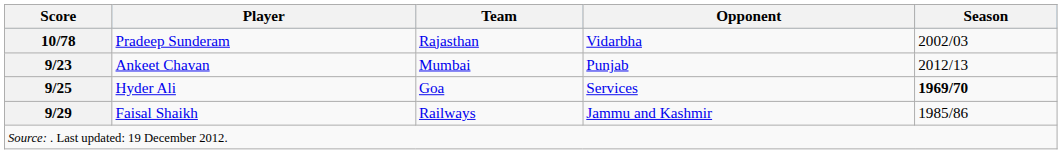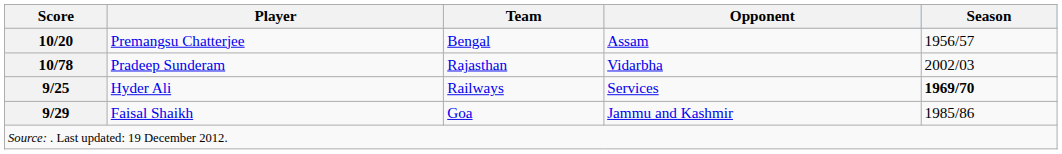+ row: 10/20 | Premangsu Chatterjee | Bengal | Assam | 1956/57
- row: 9/23 | Ankeet Chavan | Mumbai | Punjab | 2012/13
Hyder Ali | Team: Goa -> Railways
Faisal Shaikh | Team: Railways -> Goa
